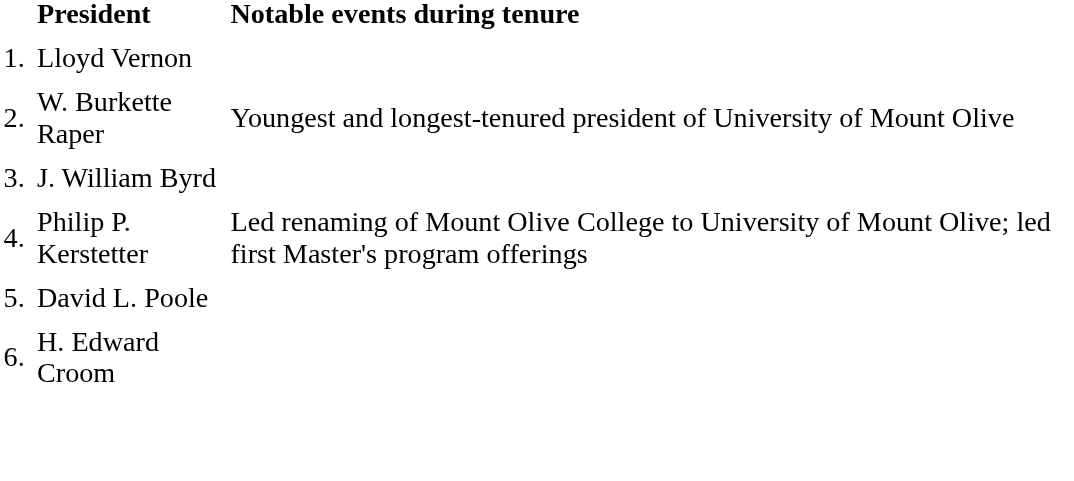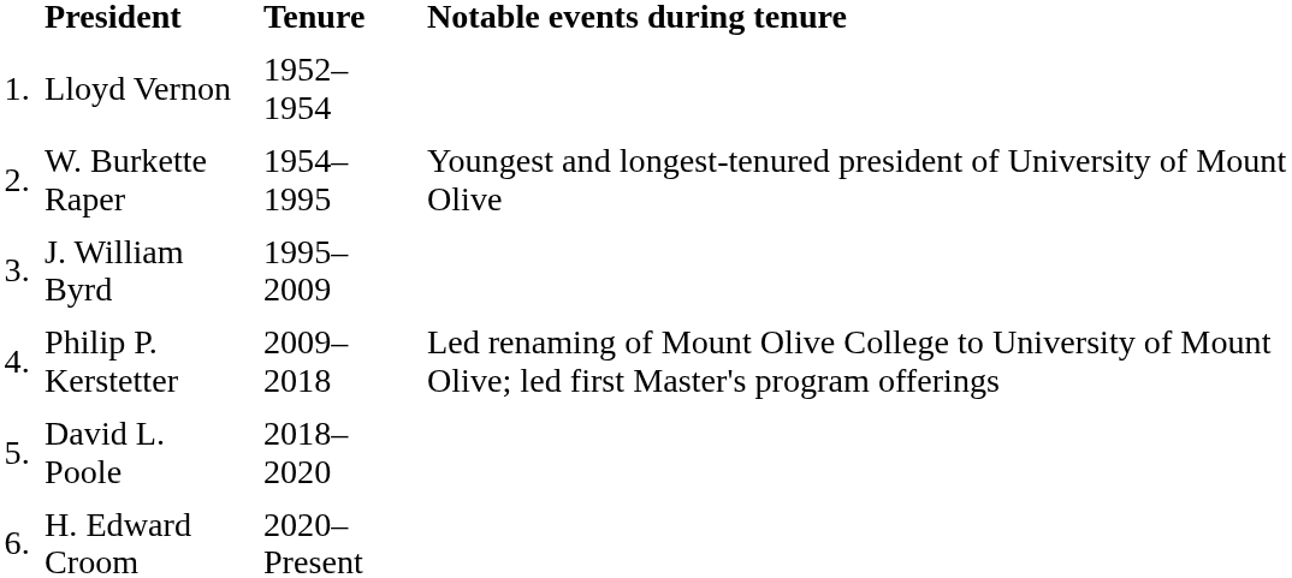+ column: Tenure | 1952–1954 | 1954–1995 | 1995–2009 | 2009–2018 | 2018–2020 | 2020–Present
